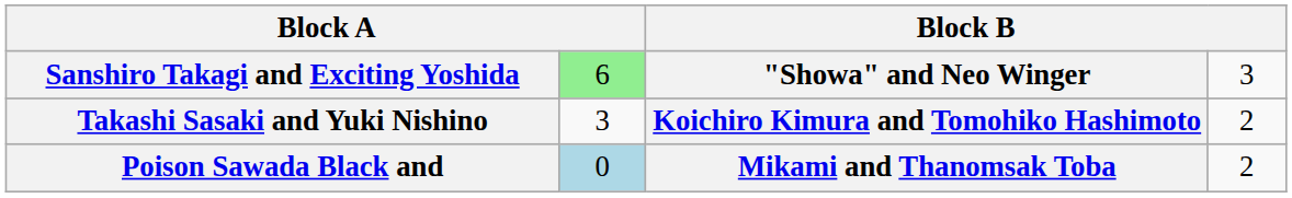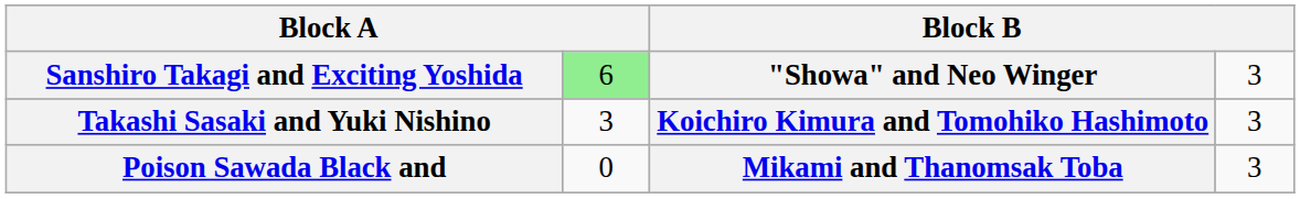Takashi Sasaki and Yuki Nishino | column 4: 2 -> 3
Poison Sawada Black and | column 2: lightblue background -> no background
Poison Sawada Black and | column 4: 2 -> 3
